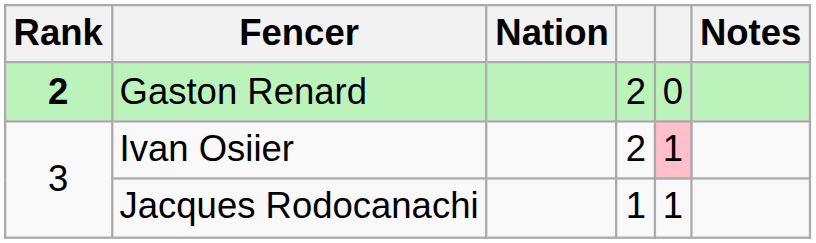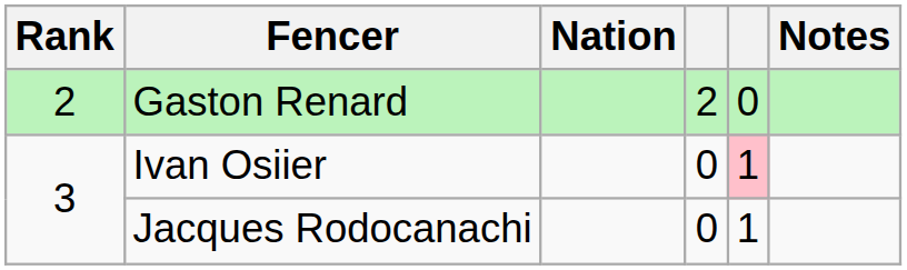Gaston Renard | Rank: bold -> normal
Ivan Osiier | column 4: 2 -> 0
Jacques Rodocanachi | column 4: 1 -> 0
